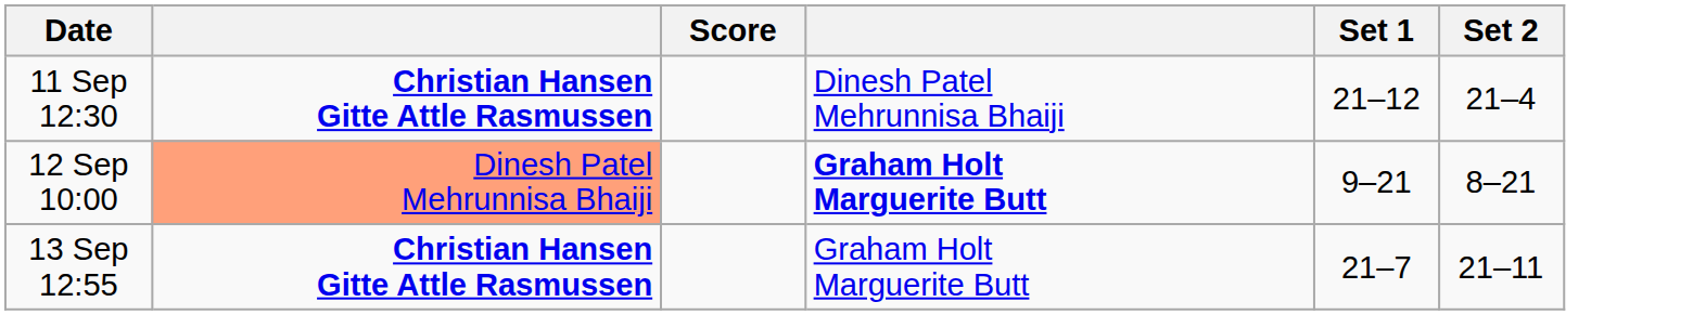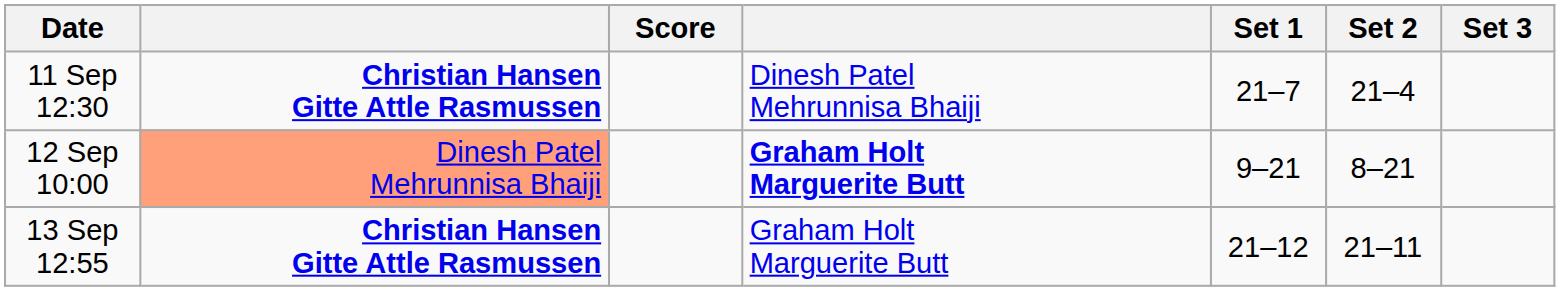+ column: Set 3
11 Sep 12:30 | Set 1: 21–12 -> 21–7
13 Sep 12:55 | Set 1: 21–7 -> 21–12
